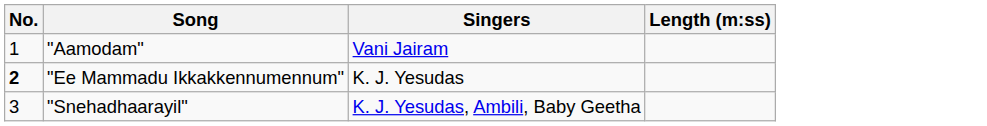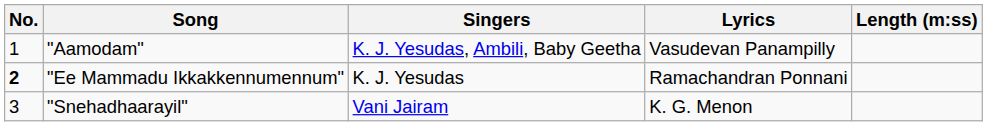+ column: Lyrics | Vasudevan Panampilly | Ramachandran Ponnani | K. G. Menon
"Aamodam" | Singers: Vani Jairam -> K. J. Yesudas, Ambili, Baby Geetha
"Snehadhaarayil" | Singers: K. J. Yesudas, Ambili, Baby Geetha -> Vani Jairam
